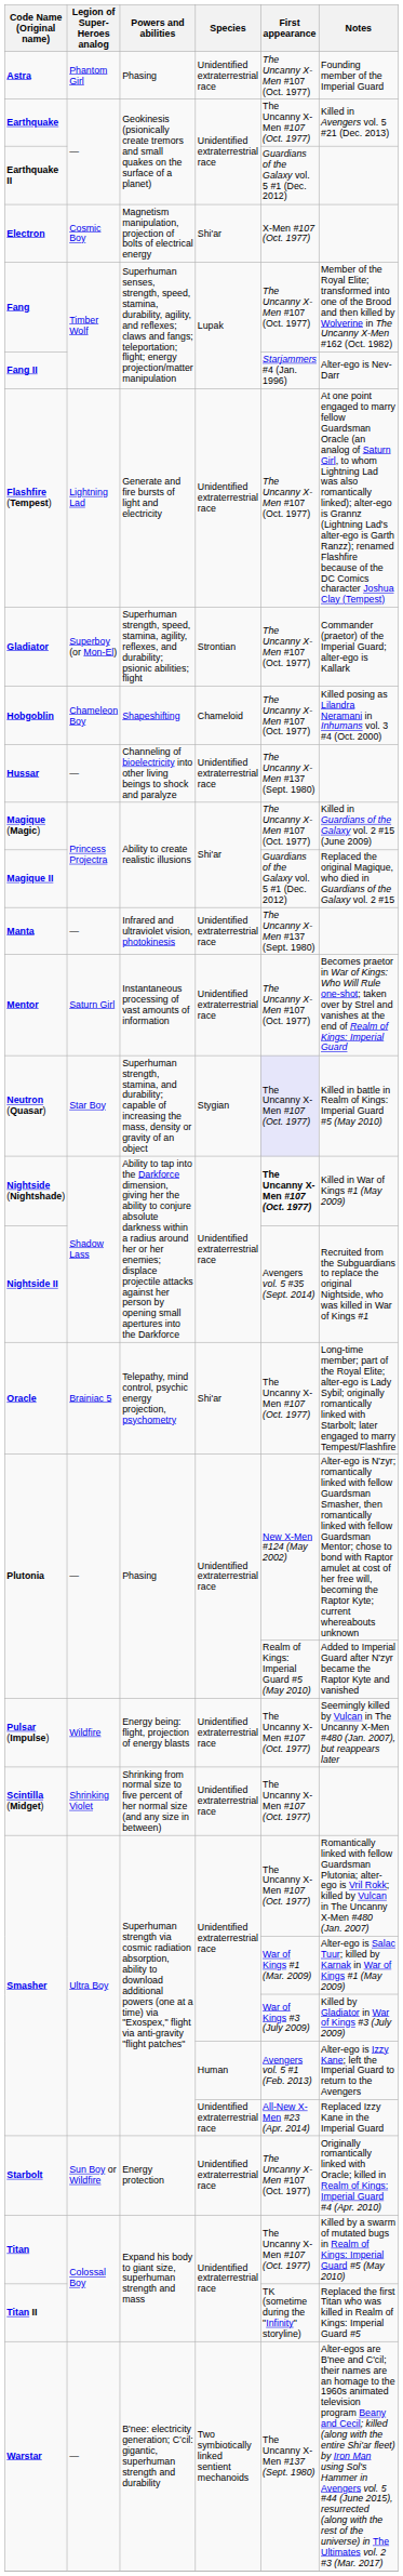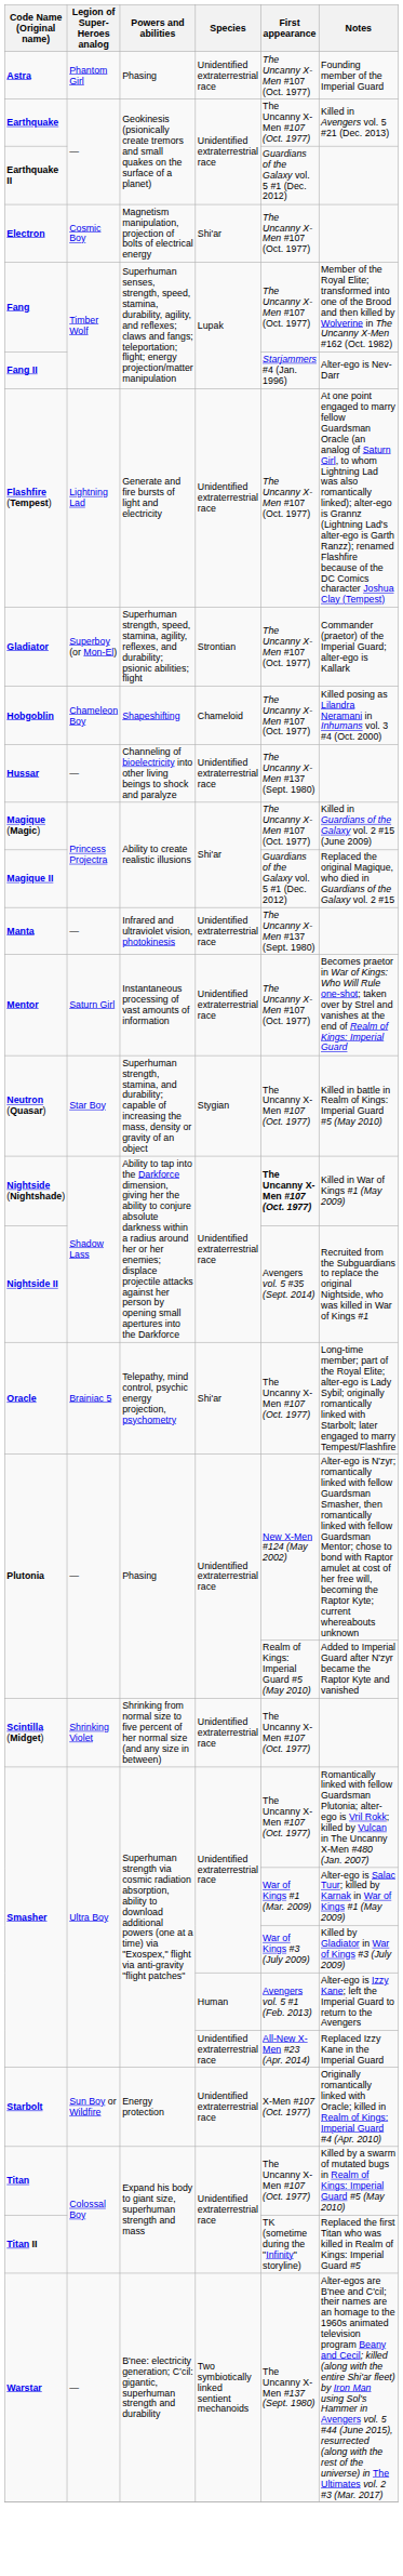Electron | First appearance: X-Men #107 (Oct. 1977) -> The Uncanny X-Men #107 (Oct. 1977)
Neutron (Quasar) | First appearance: lavender background -> no background
- row: Pulsar (Impulse) | Wildfire | Energy being: flight, projection of energy blasts | Unidentified extraterrestrial race | The Uncanny X-Men #107 (Oct. 1977) | Seemingly killed by Vulcan in The Uncanny X-Men #480 (Jan. 2007), but reappears later
Starbolt | First appearance: The Uncanny X-Men #107 (Oct. 1977) -> X-Men #107 (Oct. 1977)
